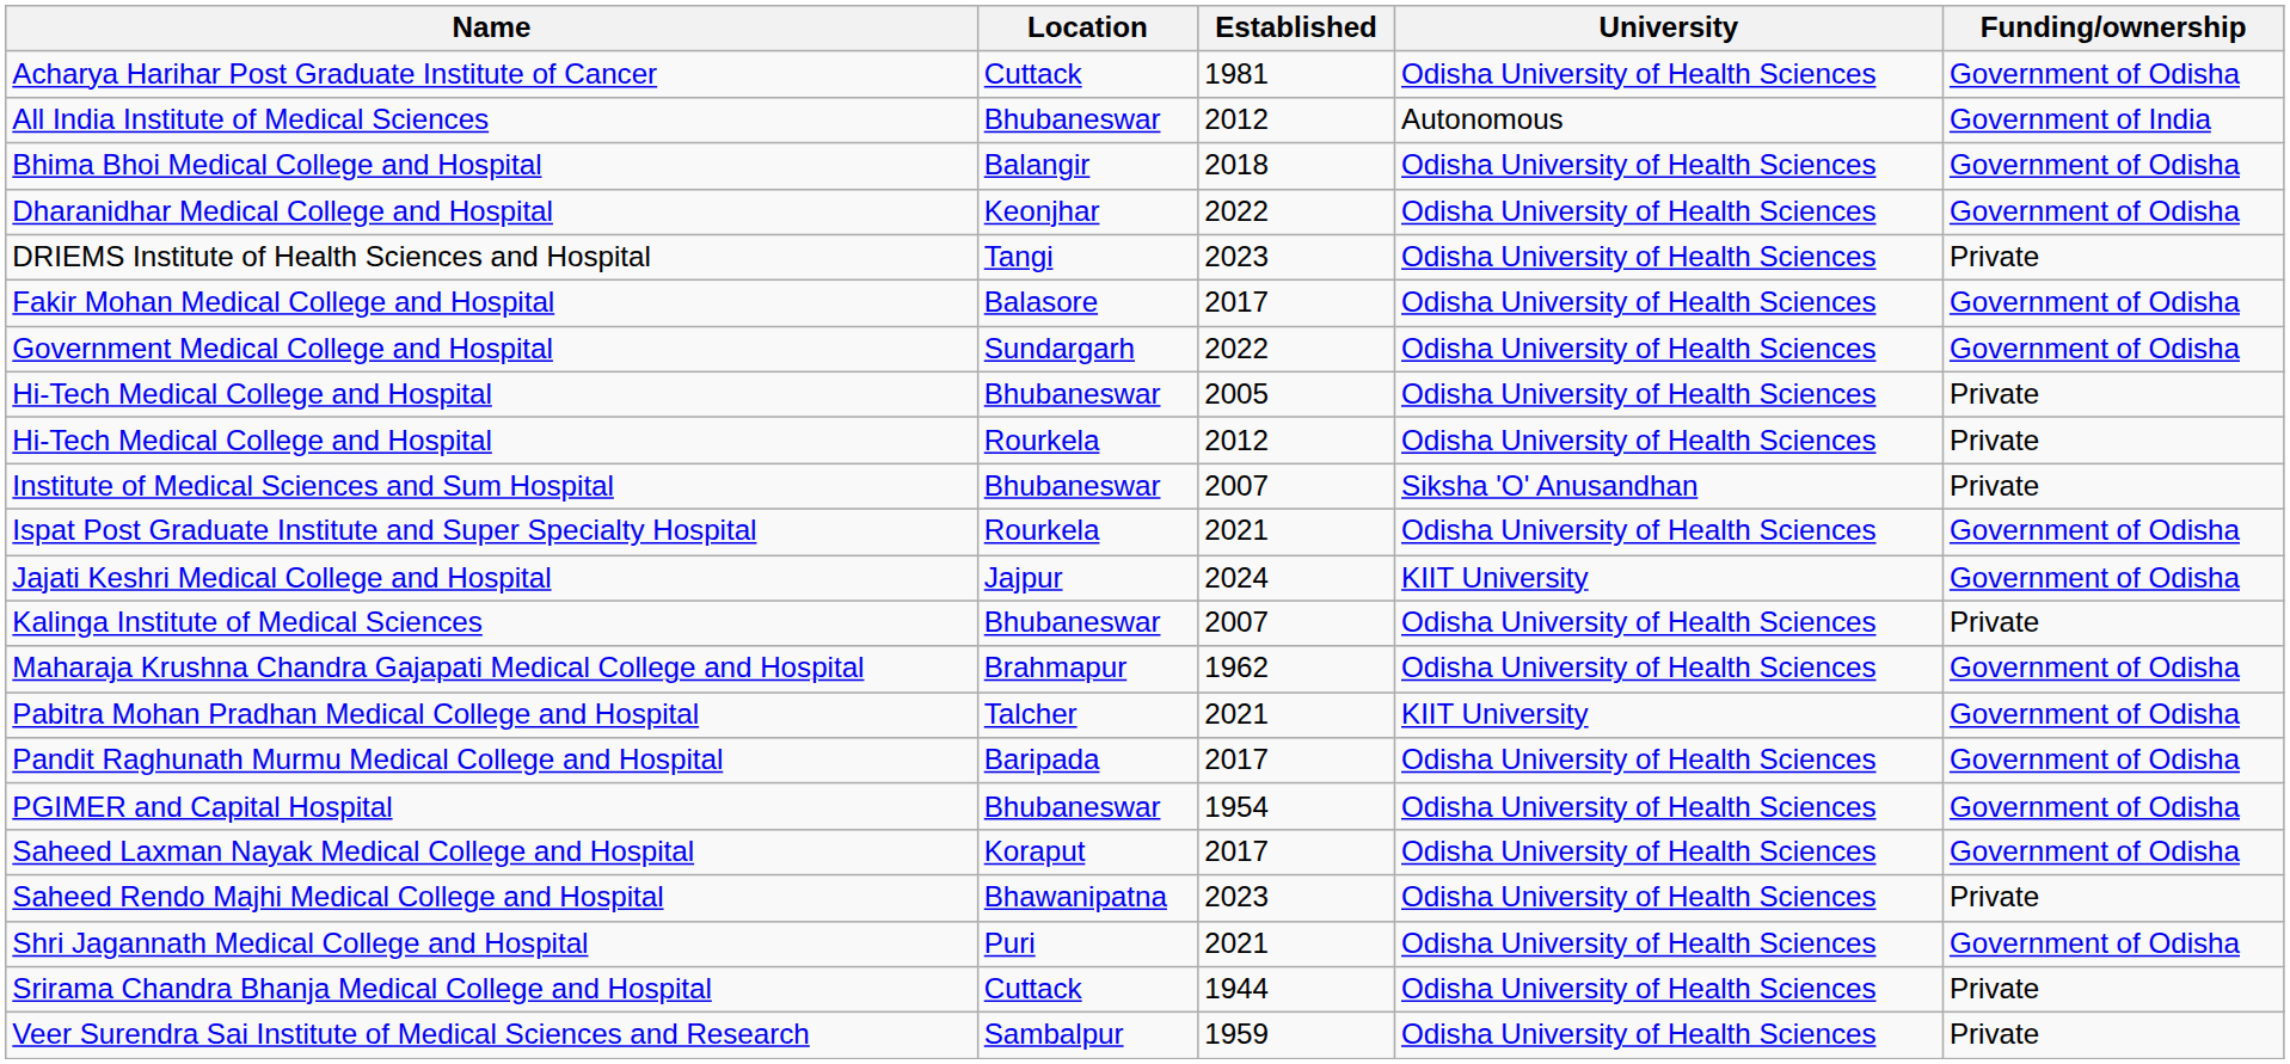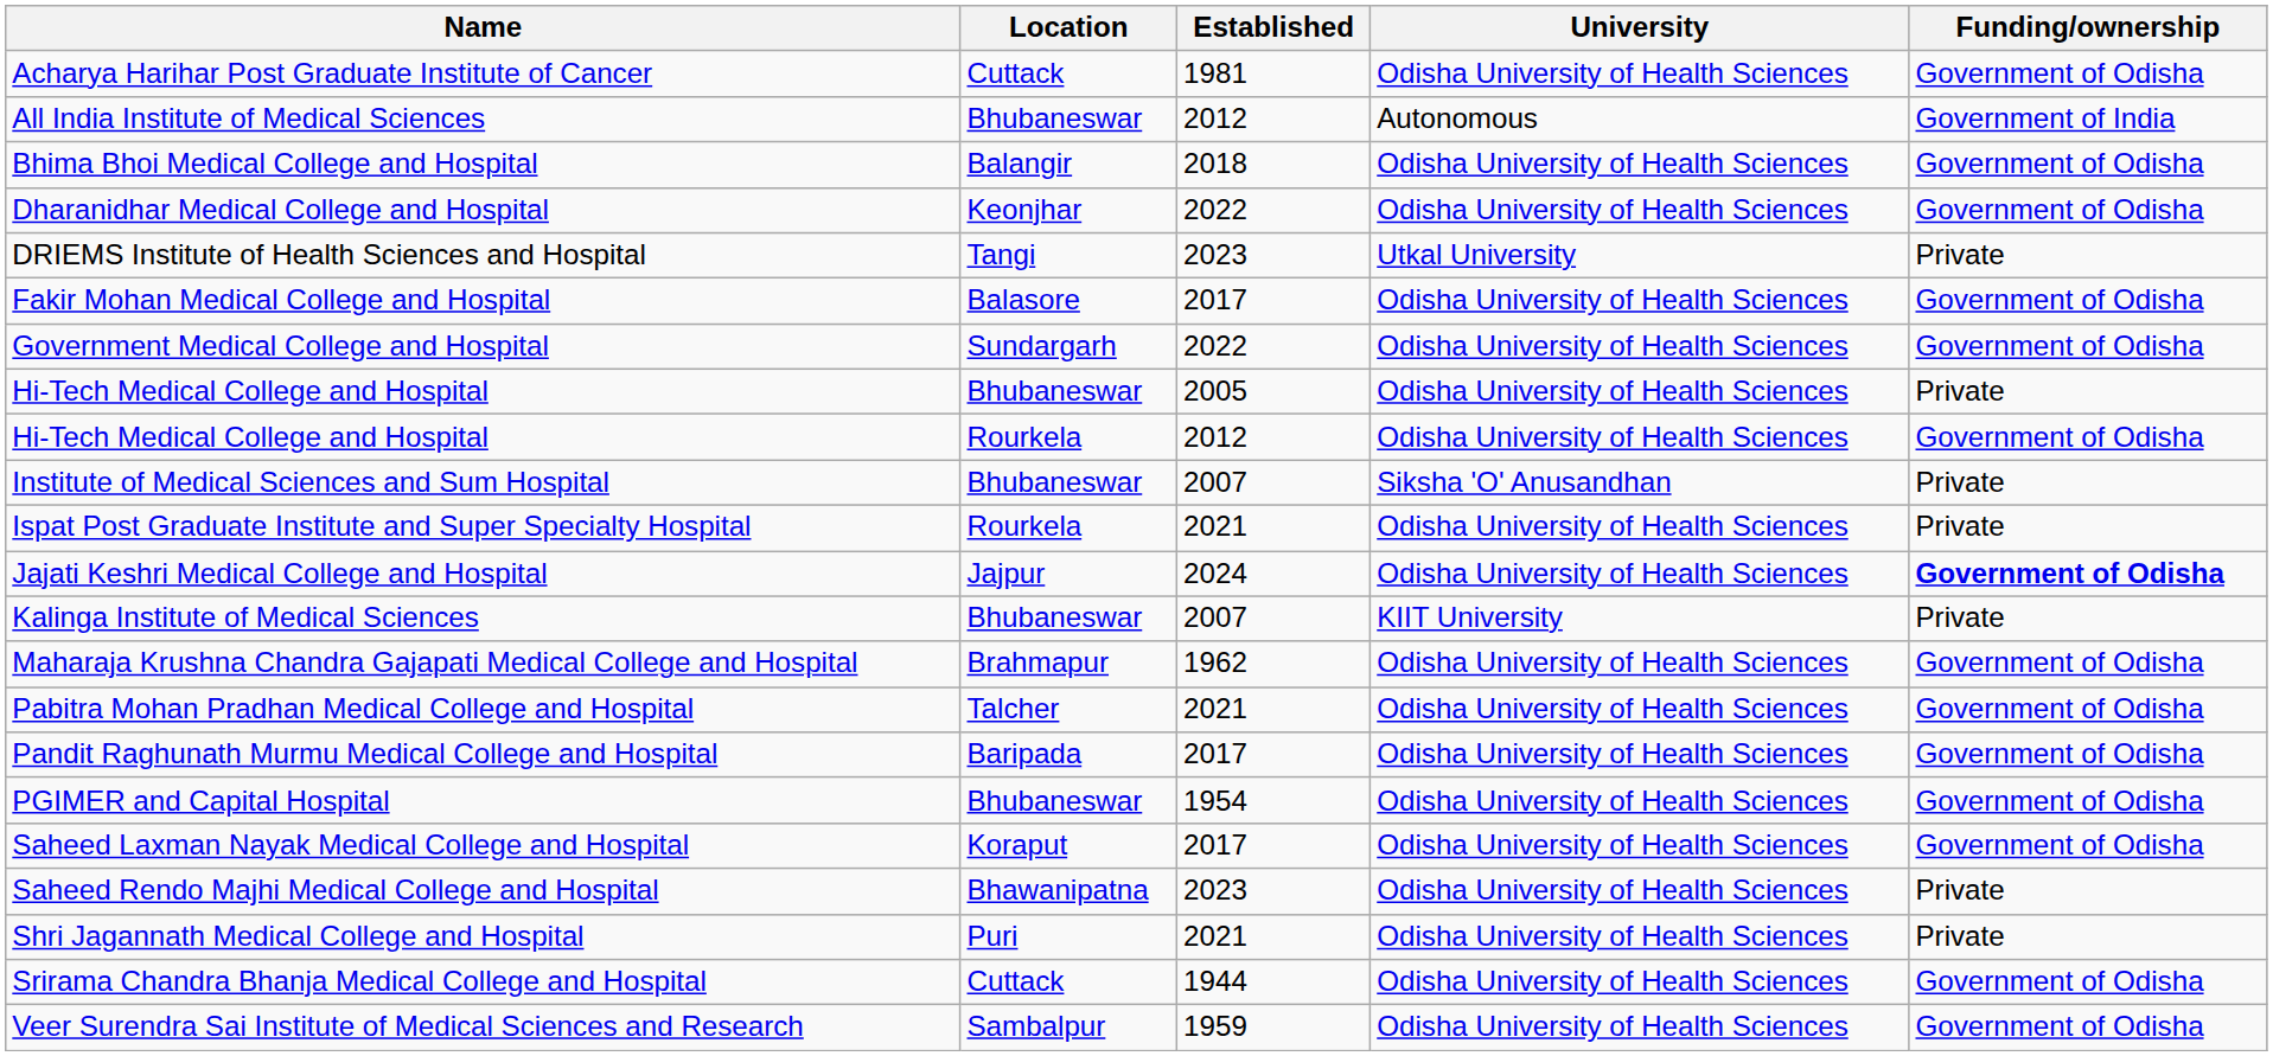DRIEMS Institute of Health Sciences and Hospital | University: Odisha University of Health Sciences -> Utkal University
Hi-Tech Medical College and Hospital / Rourkela | Funding/ownership: Private -> Government of Odisha
Ispat Post Graduate Institute and Super Specialty Hospital | Funding/ownership: Government of Odisha -> Private
Jajati Keshri Medical College and Hospital | University: KIIT University -> Odisha University of Health Sciences
Jajati Keshri Medical College and Hospital | Funding/ownership: normal -> bold
Kalinga Institute of Medical Sciences | University: Odisha University of Health Sciences -> KIIT University
Pabitra Mohan Pradhan Medical College and Hospital | University: KIIT University -> Odisha University of Health Sciences
Shri Jagannath Medical College and Hospital | Funding/ownership: Government of Odisha -> Private
Srirama Chandra Bhanja Medical College and Hospital | Funding/ownership: Private -> Government of Odisha
Veer Surendra Sai Institute of Medical Sciences and Research | Funding/ownership: Private -> Government of Odisha
